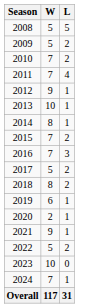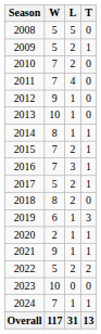+ column: T | 0 | 1 | 0 | 0 | 0 | 0 | 1 | 1 | 1 | 1 | 0 | 3 | 1 | 1 | 2 | 0 | 1 | 13
